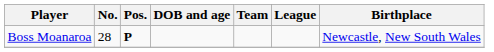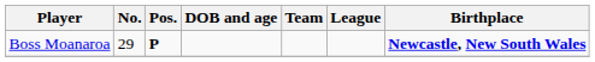Boss Moanaroa | No.: 28 -> 29
Boss Moanaroa | Birthplace: normal -> bold
